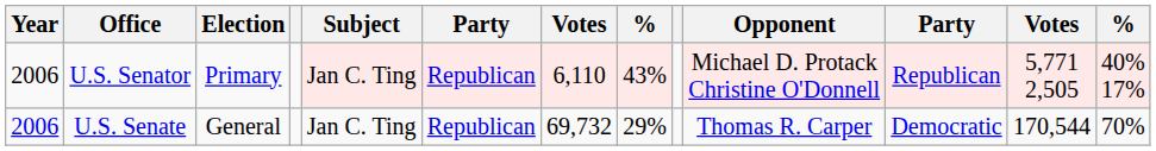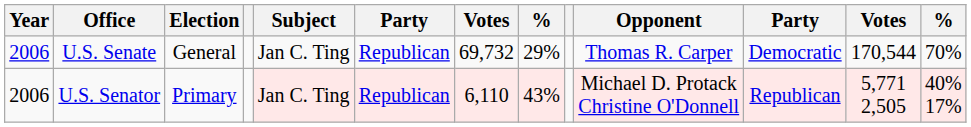rows swapped: U.S. Senator <-> U.S. Senate
